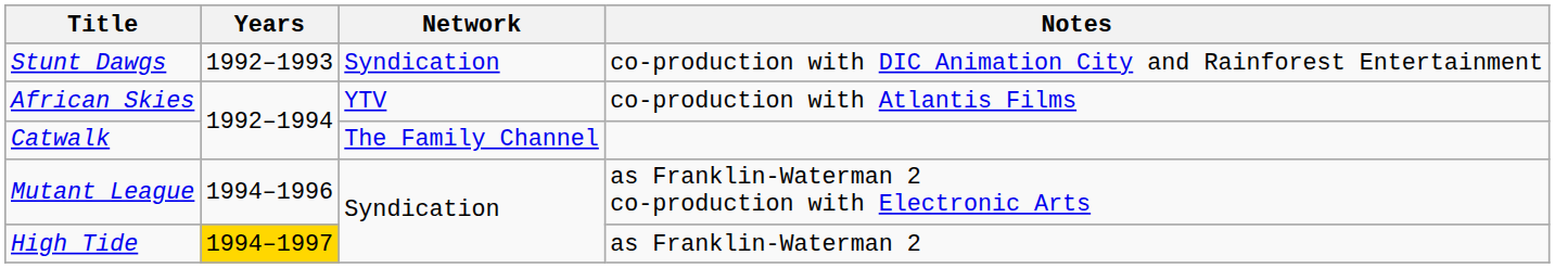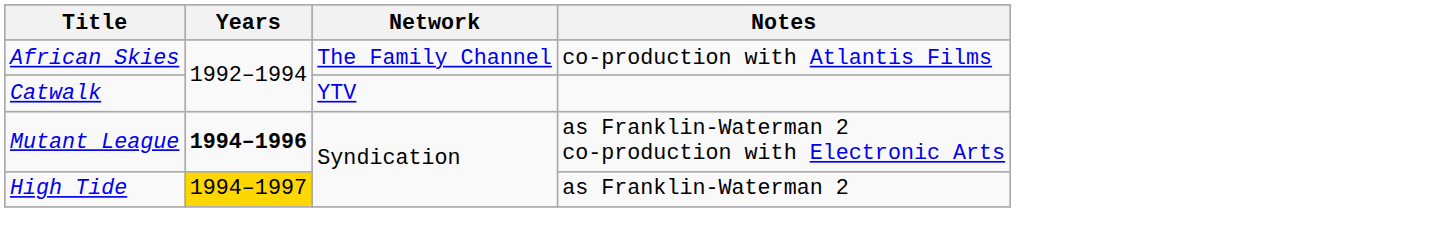- row: Stunt Dawgs | 1992–1993 | Syndication | co-production with DIC Animation City and Rainforest Entertainment
African Skies | Network: YTV -> The Family Channel
Catwalk | Network: The Family Channel -> YTV
Mutant League | Years: normal -> bold
